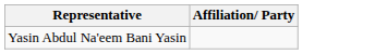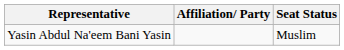+ column: Seat Status | Muslim
